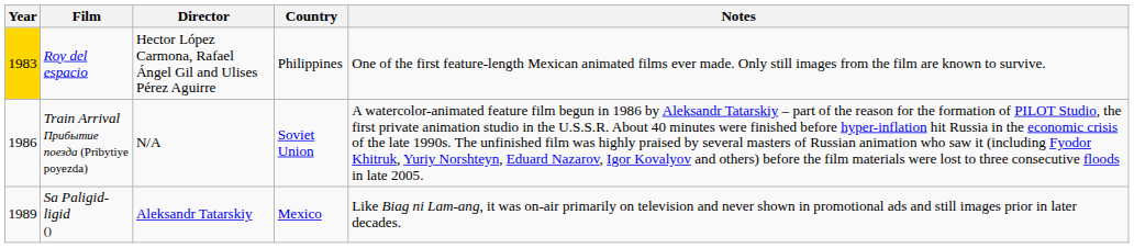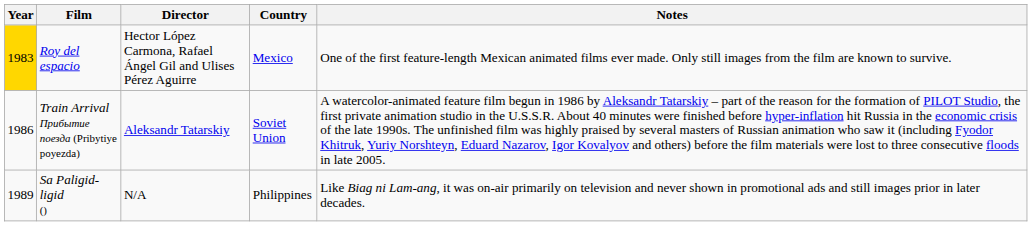Roy del espacio | Country: Philippines -> Mexico
Train Arrival Прибытие поезда (Pribytiye poyezda) | Director: N/A -> Aleksandr Tatarskiy
Sa Paligid-ligid () | Director: Aleksandr Tatarskiy -> N/A
Sa Paligid-ligid () | Country: Mexico -> Philippines
